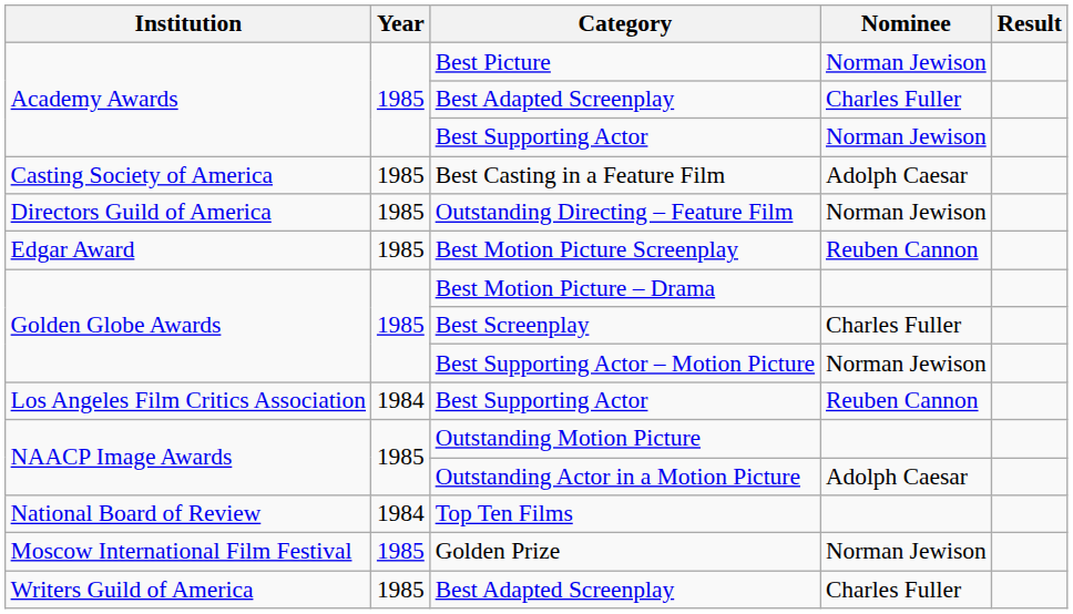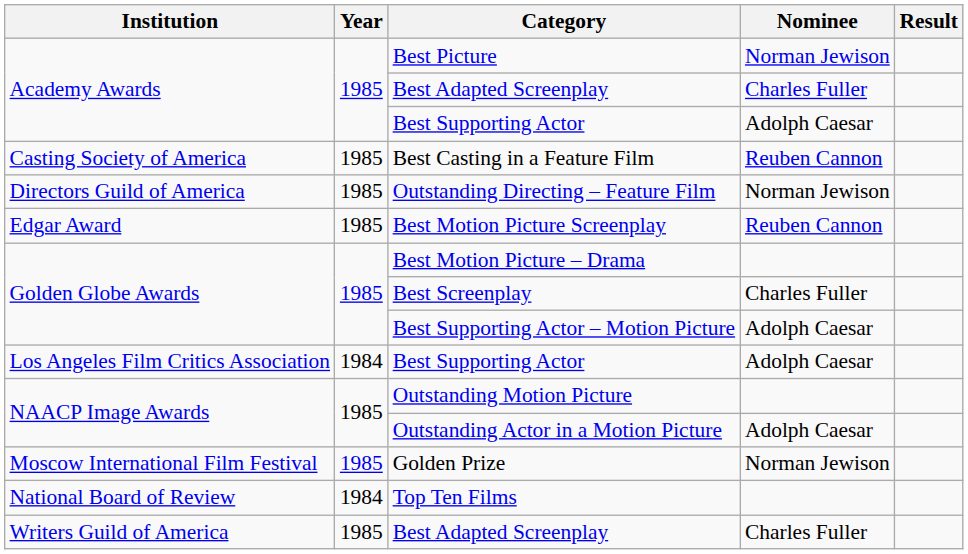Academy Awards / Best Supporting Actor | Nominee: Norman Jewison -> Adolph Caesar
Best Casting in a Feature Film | Nominee: Adolph Caesar -> Reuben Cannon
Best Supporting Actor – Motion Picture | Nominee: Norman Jewison -> Adolph Caesar
Los Angeles Film Critics Association / Best Supporting Actor | Nominee: Reuben Cannon -> Adolph Caesar
rows swapped: Top Ten Films <-> Golden Prize
